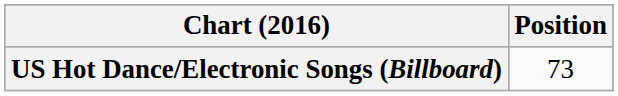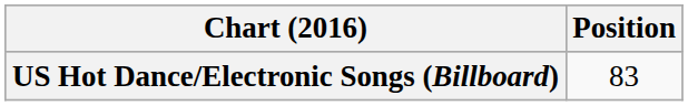US Hot Dance/Electronic Songs (Billboard) | Position: 73 -> 83
